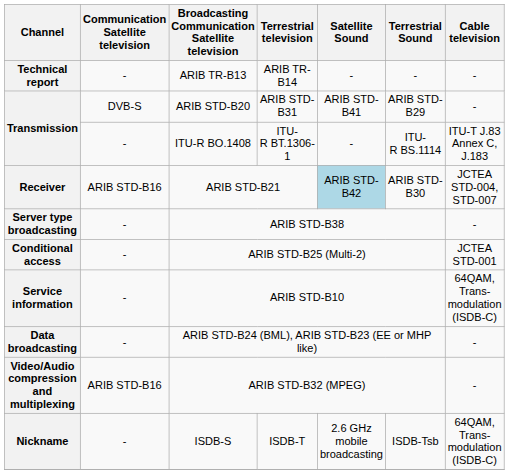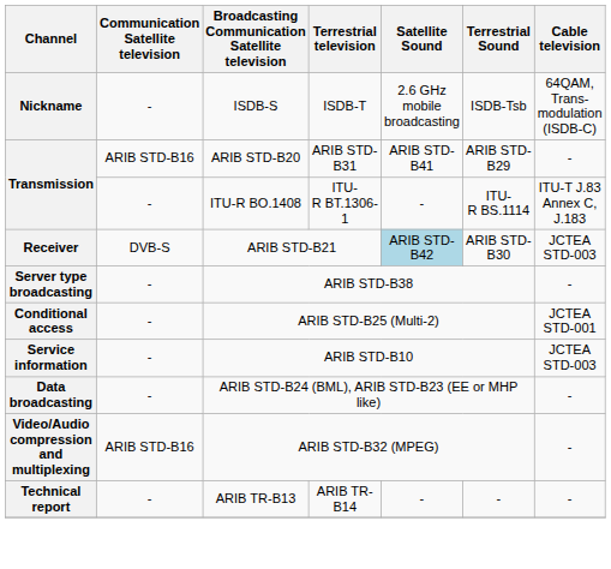rows swapped: Nickname <-> Technical report
Transmission / ARIB STD-B20 | Communication Satellite television: DVB-S -> ARIB STD-B16
Receiver | Communication Satellite television: ARIB STD-B16 -> DVB-S
Receiver | Cable television: JCTEA STD-004, STD-007 -> JCTEA STD-003
Service information | Cable television: 64QAM, Trans-modulation (ISDB-C) -> JCTEA STD-003
